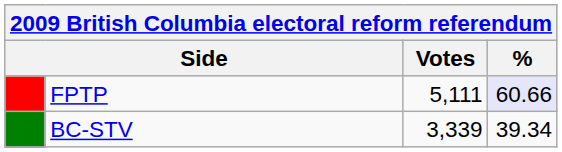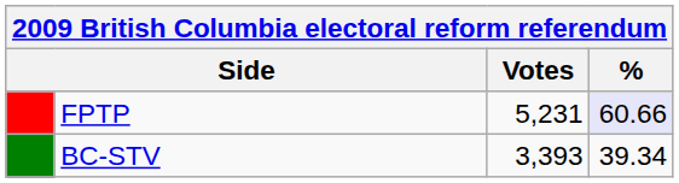FPTP | Votes: 5,111 -> 5,231
BC-STV | Votes: 3,339 -> 3,393
